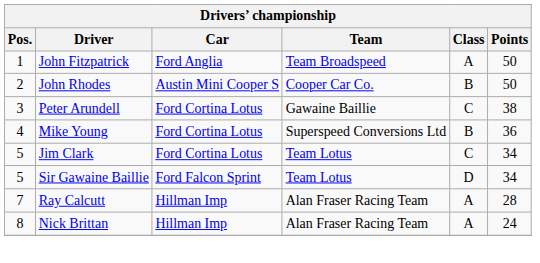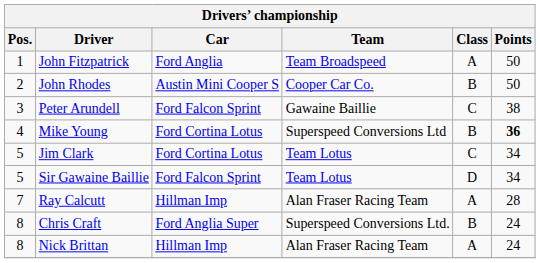Peter Arundell | Car: Ford Cortina Lotus -> Ford Falcon Sprint
Mike Young | Points: normal -> bold
+ row: 8 | Chris Craft | Ford Anglia Super | Superspeed Conversions Ltd. | B | 24
